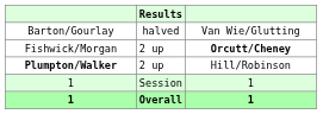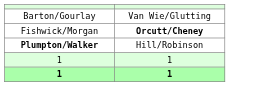- column: Results | halved | 2 up | 2 up | Session | Overall
